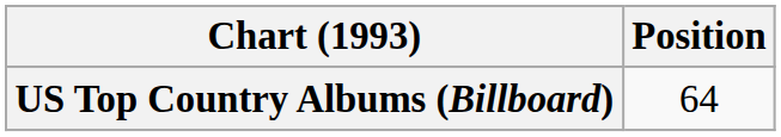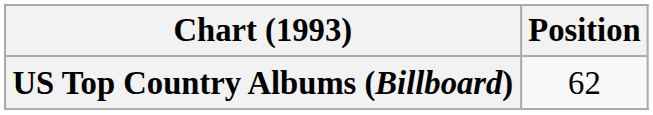US Top Country Albums (Billboard) | Position: 64 -> 62
